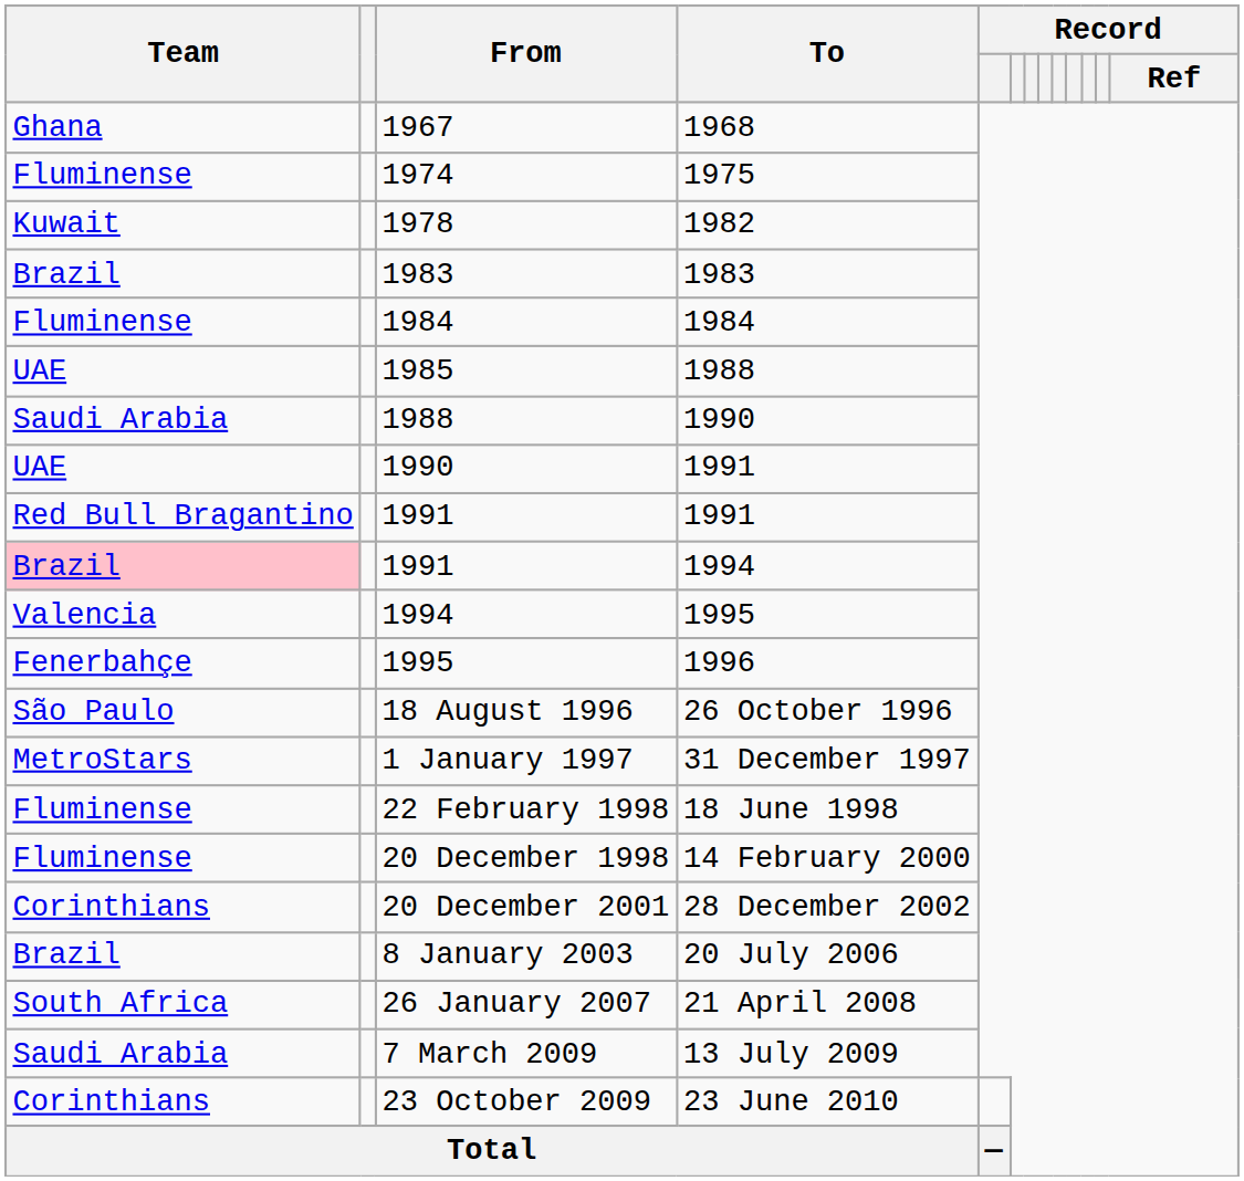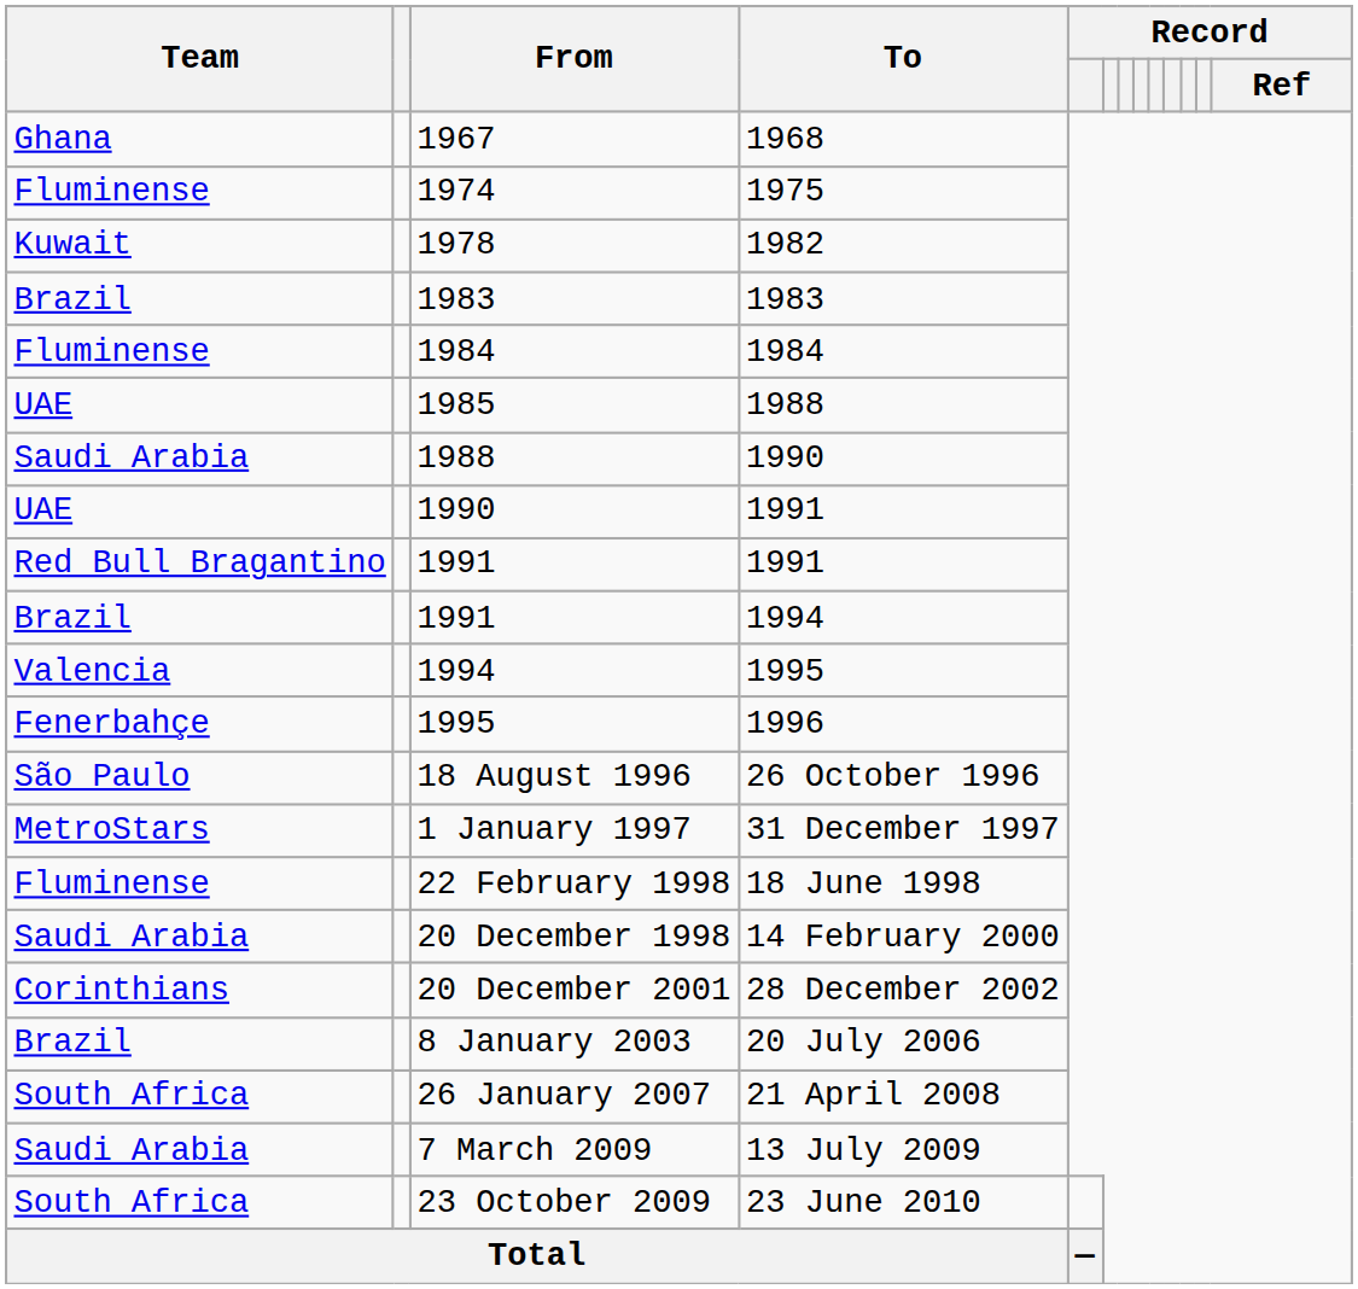1991 / 1994 | Team: pink background -> no background
20 December 1998 | Team: Fluminense -> Saudi Arabia
23 October 2009 | Team: Corinthians -> South Africa
